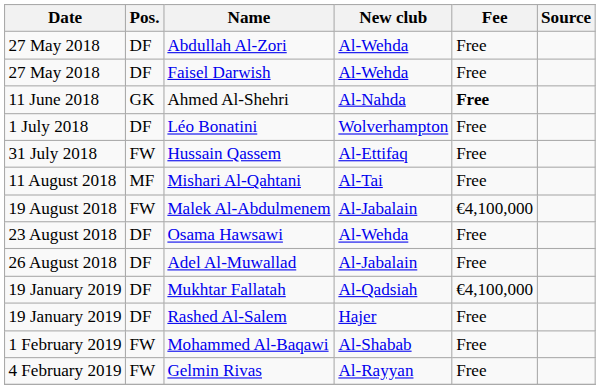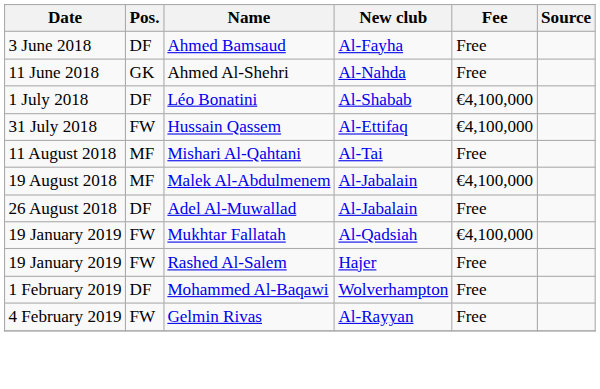- row: 27 May 2018 | DF | Abdullah Al-Zori | Al-Wehda | Free
- row: 27 May 2018 | DF | Faisel Darwish | Al-Wehda | Free
+ row: 3 June 2018 | DF | Ahmed Bamsaud | Al-Fayha | Free
Ahmed Al-Shehri | Fee: bold -> normal
Léo Bonatini | New club: Wolverhampton -> Al-Shabab
Léo Bonatini | Fee: Free -> €4,100,000
Hussain Qassem | Fee: Free -> €4,100,000
Malek Al-Abdulmenem | Pos.: FW -> MF
- row: 23 August 2018 | DF | Osama Hawsawi | Al-Wehda | Free
Mukhtar Fallatah | Pos.: DF -> FW
Rashed Al-Salem | Pos.: DF -> FW
Mohammed Al-Baqawi | Pos.: FW -> DF
Mohammed Al-Baqawi | New club: Al-Shabab -> Wolverhampton
